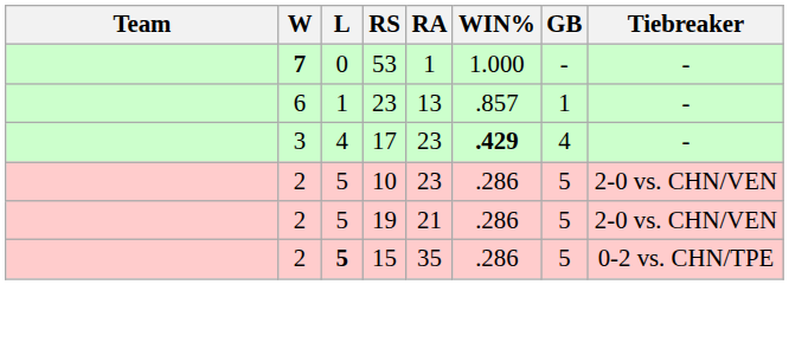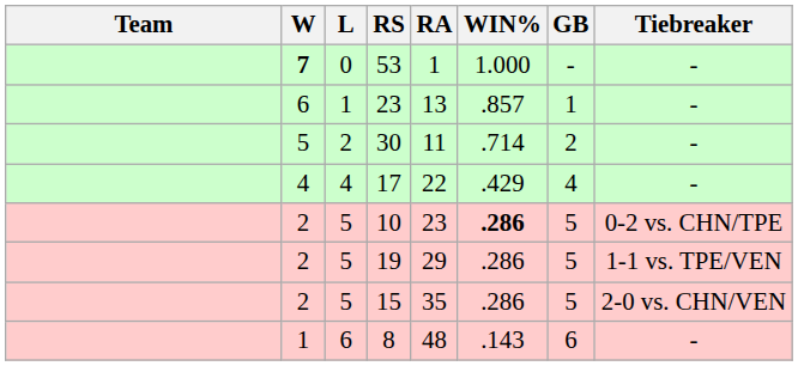+ row: 5 | 2 | 30 | 11 | .714 | 2 | -
17 | W: 3 -> 4
17 | RA: 23 -> 22
17 | WIN%: bold -> normal
10 | WIN%: normal -> bold
10 | Tiebreaker: 2-0 vs. CHN/VEN -> 0-2 vs. CHN/TPE
19 | RA: 21 -> 29
19 | Tiebreaker: 2-0 vs. CHN/VEN -> 1-1 vs. TPE/VEN
15 | L: bold -> normal
15 | Tiebreaker: 0-2 vs. CHN/TPE -> 2-0 vs. CHN/VEN
+ row: 1 | 6 | 8 | 48 | .143 | 6 | -
